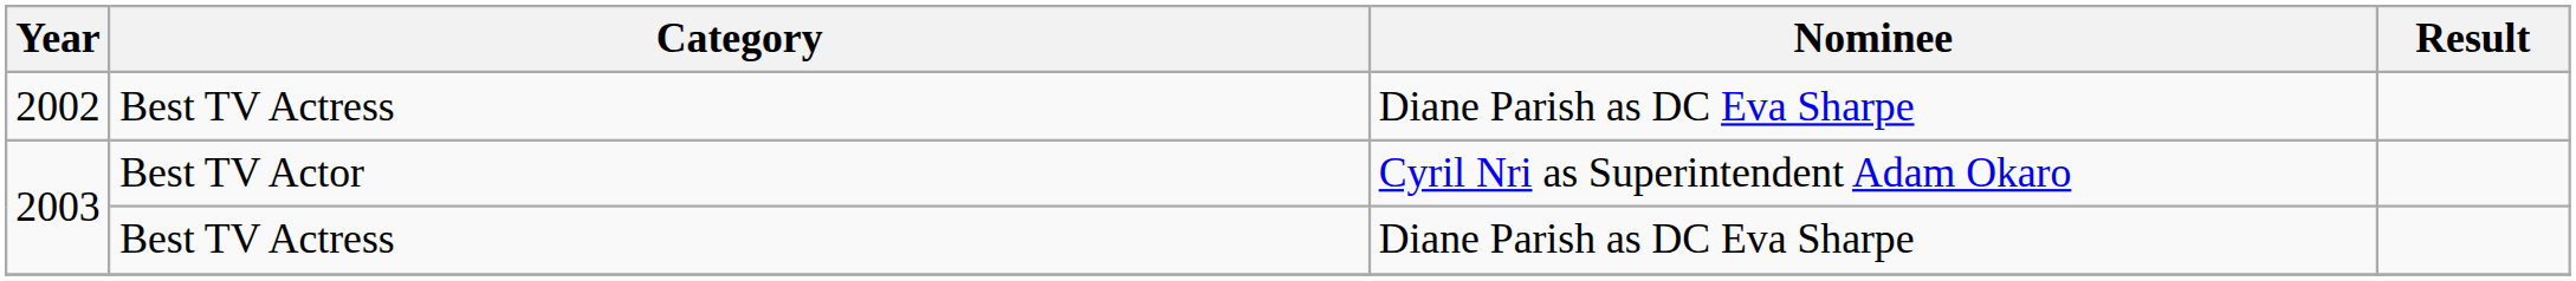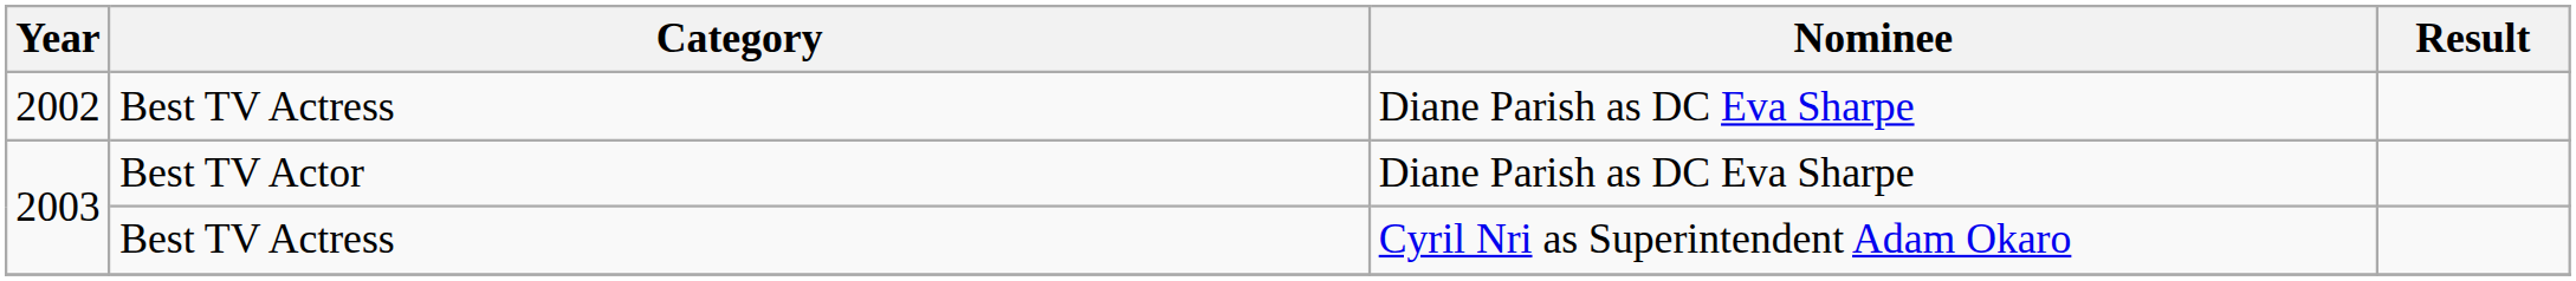2003 / Best TV Actor | Nominee: Cyril Nri as Superintendent Adam Okaro -> Diane Parish as DC Eva Sharpe
2003 / Best TV Actress | Nominee: Diane Parish as DC Eva Sharpe -> Cyril Nri as Superintendent Adam Okaro
